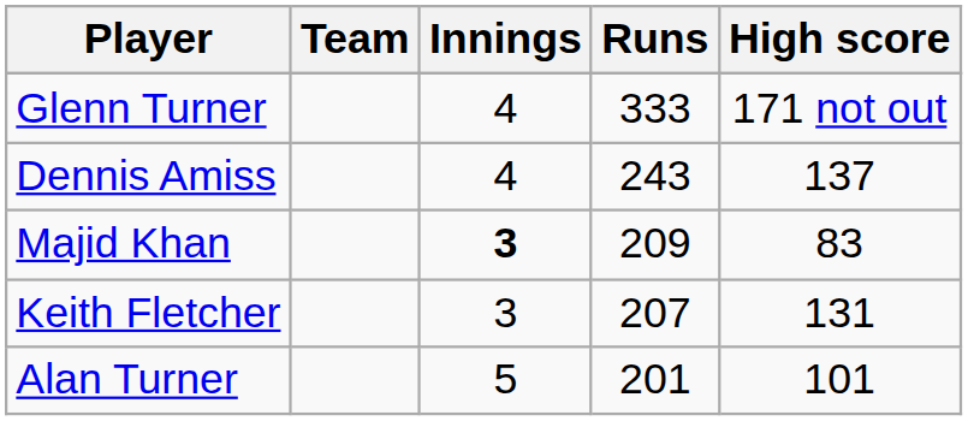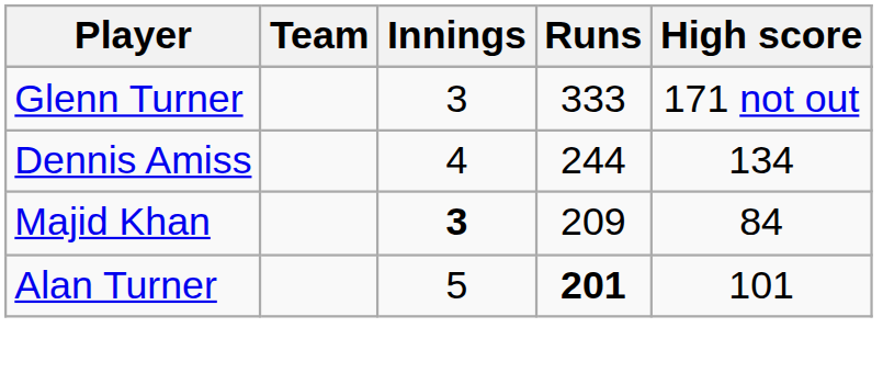Glenn Turner | Innings: 4 -> 3
Dennis Amiss | Runs: 243 -> 244
Dennis Amiss | High score: 137 -> 134
Majid Khan | High score: 83 -> 84
- row: Keith Fletcher | 3 | 207 | 131
Alan Turner | Runs: normal -> bold
